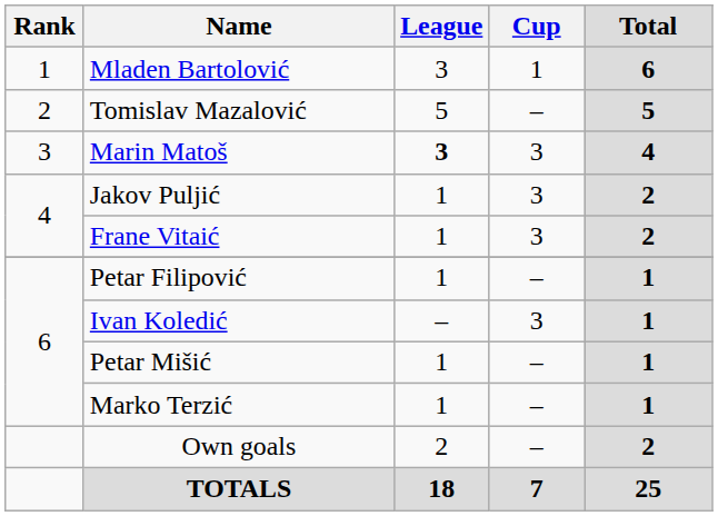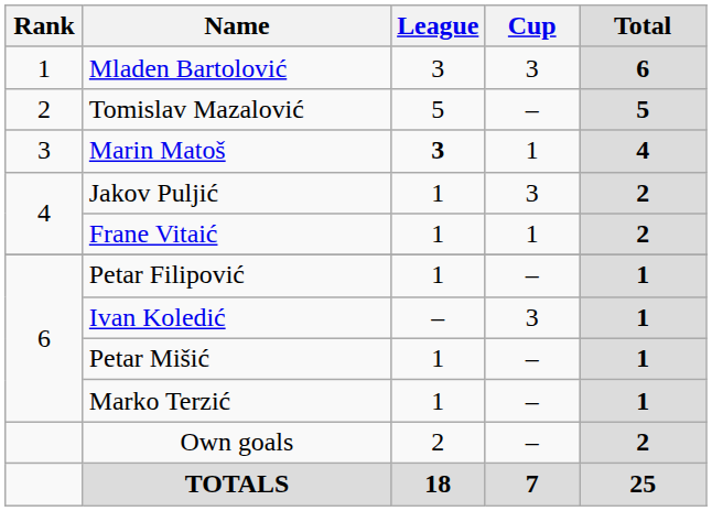Mladen Bartolović | Cup: 1 -> 3
Marin Matoš | Cup: 3 -> 1
Frane Vitaić | Cup: 3 -> 1
